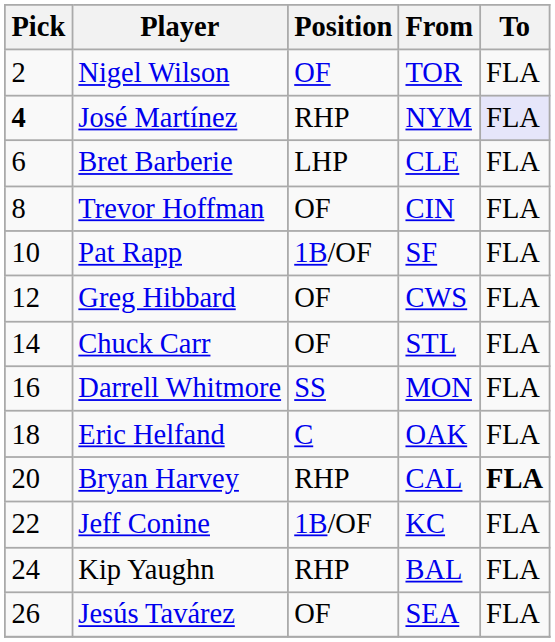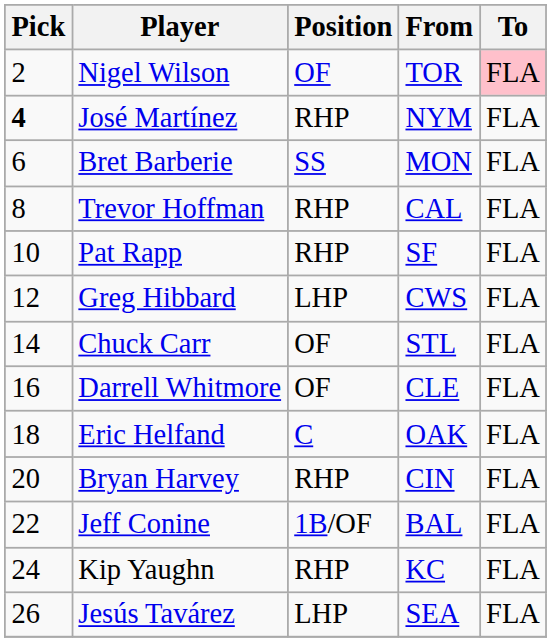Nigel Wilson | To: no background -> pink background
José Martínez | To: lavender background -> no background
Bret Barberie | Position: LHP -> SS
Bret Barberie | From: CLE -> MON
Trevor Hoffman | Position: OF -> RHP
Trevor Hoffman | From: CIN -> CAL
Pat Rapp | Position: 1B/OF -> RHP
Greg Hibbard | Position: OF -> LHP
Darrell Whitmore | Position: SS -> OF
Darrell Whitmore | From: MON -> CLE
Bryan Harvey | From: CAL -> CIN
Bryan Harvey | To: bold -> normal
Jeff Conine | From: KC -> BAL
Kip Yaughn | From: BAL -> KC
Jesús Tavárez | Position: OF -> LHP
